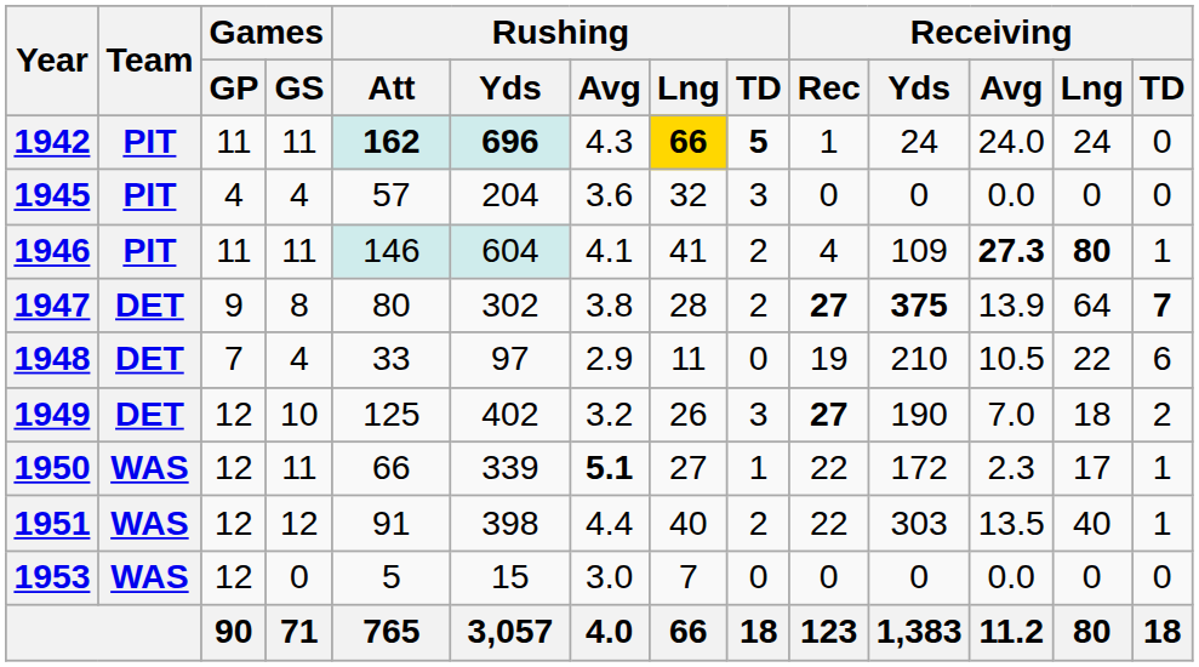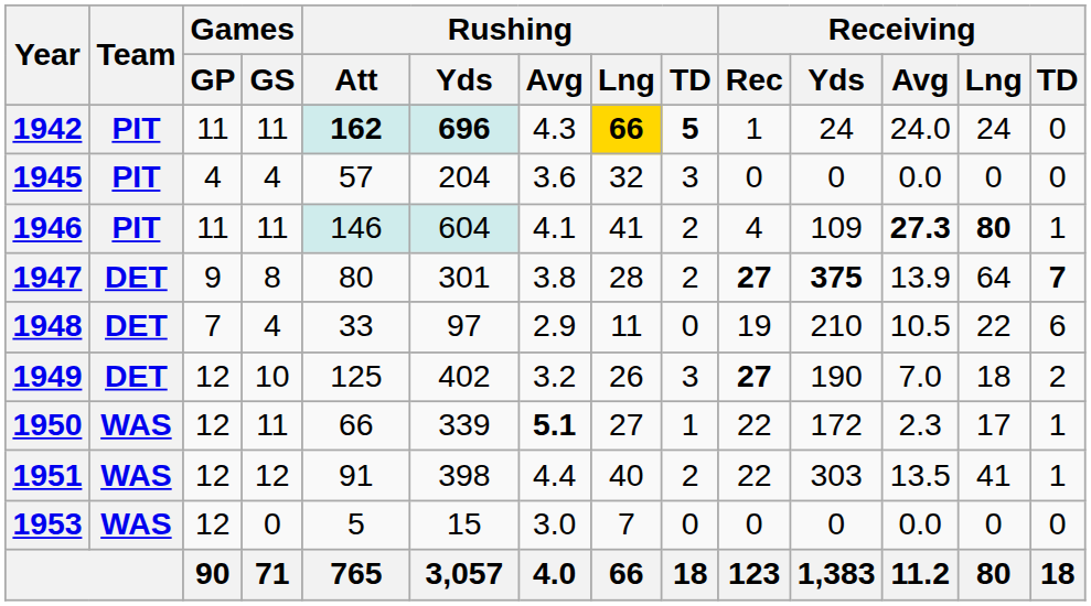1947 | Rushing / Yds: 302 -> 301
1951 | Receiving / Lng: 40 -> 41
